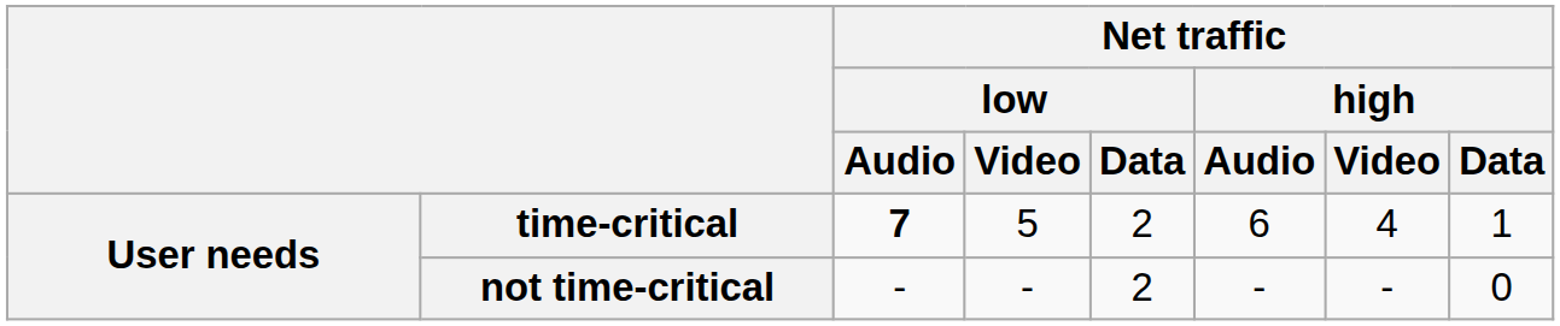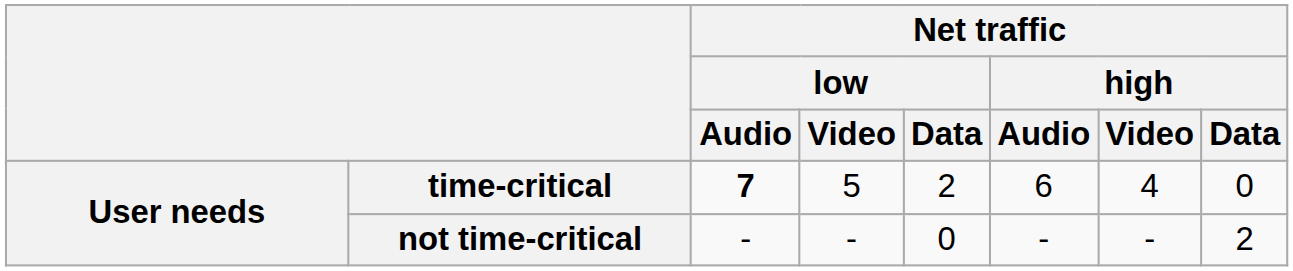time-critical | Net traffic / high / Data: 1 -> 0
not time-critical | Net traffic / low / Data: 2 -> 0
not time-critical | Net traffic / high / Data: 0 -> 2
